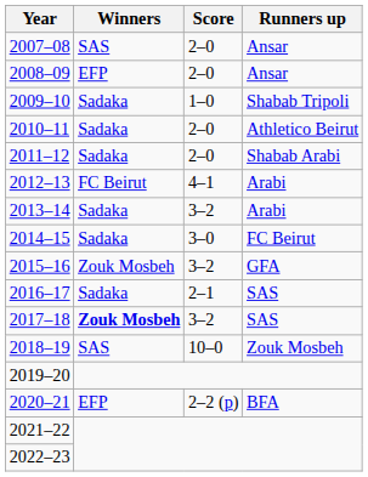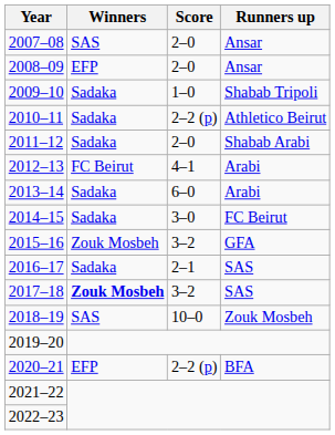2010–11 | Score: 2–0 -> 2–2 (p)
2013–14 | Score: 3–2 -> 6–0
